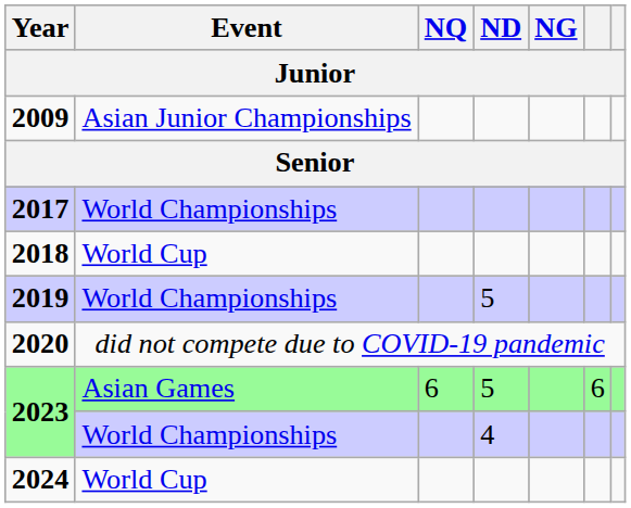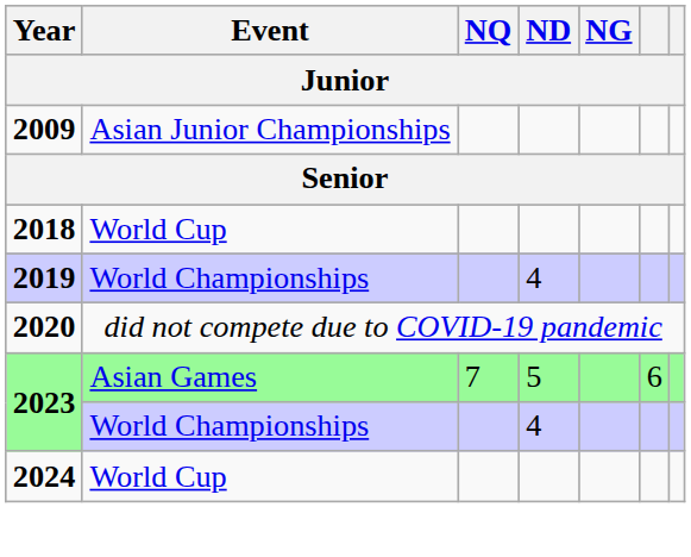- row: 2017 | World Championships
2019 | ND: 5 -> 4
2023 / Asian Games | NQ: 6 -> 7
